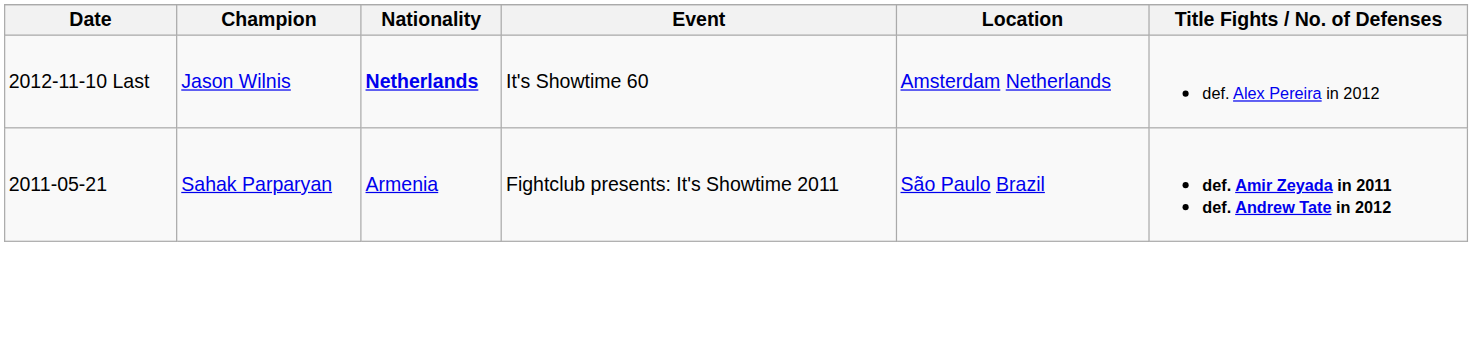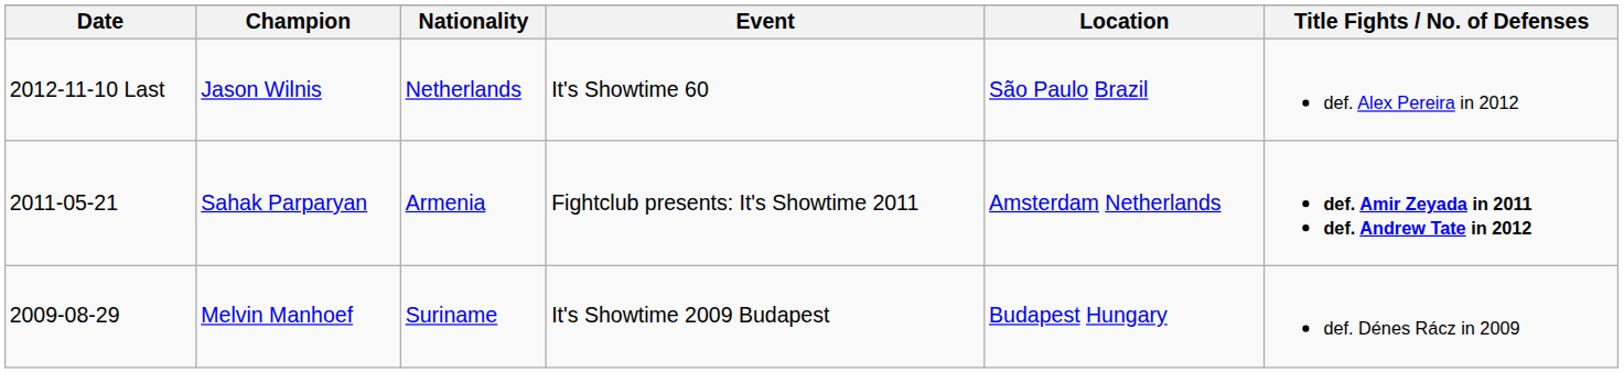Jason Wilnis | Nationality: bold -> normal
Jason Wilnis | Location: Amsterdam Netherlands -> São Paulo Brazil
Sahak Parparyan | Location: São Paulo Brazil -> Amsterdam Netherlands
+ row: 2009-08-29 | Melvin Manhoef | Suriname | It's Showtime 2009 Budapest | Budapest Hungary | def. Dénes Rácz in 2009
